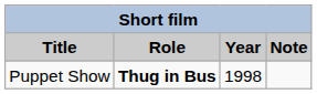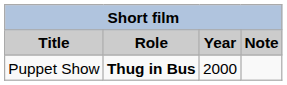Puppet Show | Year: 1998 -> 2000
